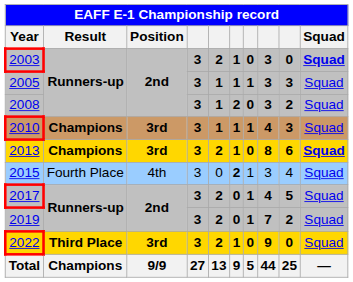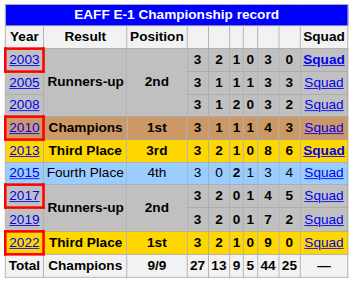2010 | Position: 3rd -> 1st
2013 | Result: Champions -> Third Place
2022 | Position: 3rd -> 1st
